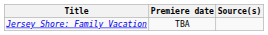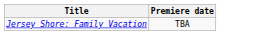- column: Source(s)
